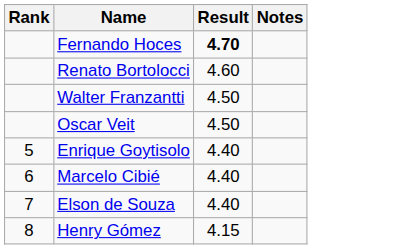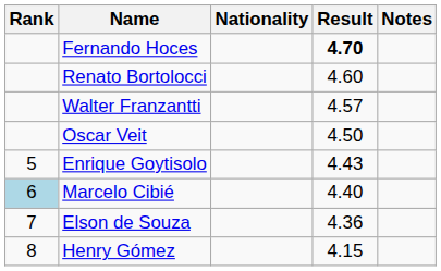+ column: Nationality
Walter Franzantti | Result: 4.50 -> 4.57
Enrique Goytisolo | Result: 4.40 -> 4.43
Marcelo Cibié | Rank: no background -> lightblue background
Elson de Souza | Result: 4.40 -> 4.36
